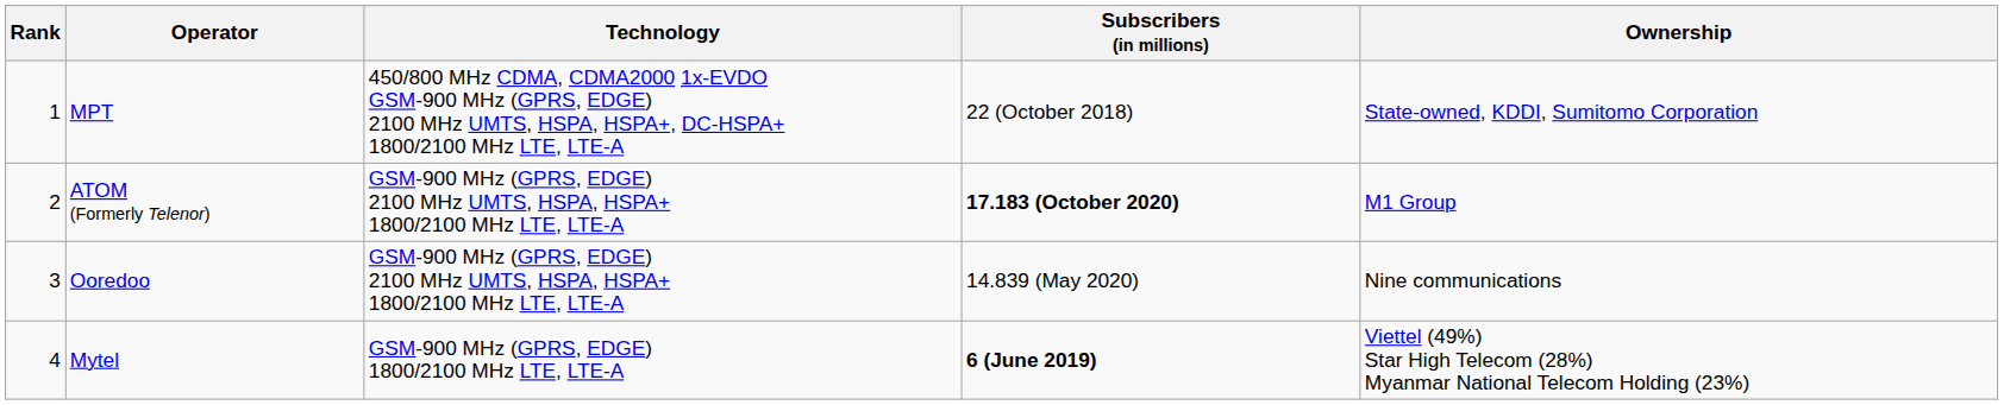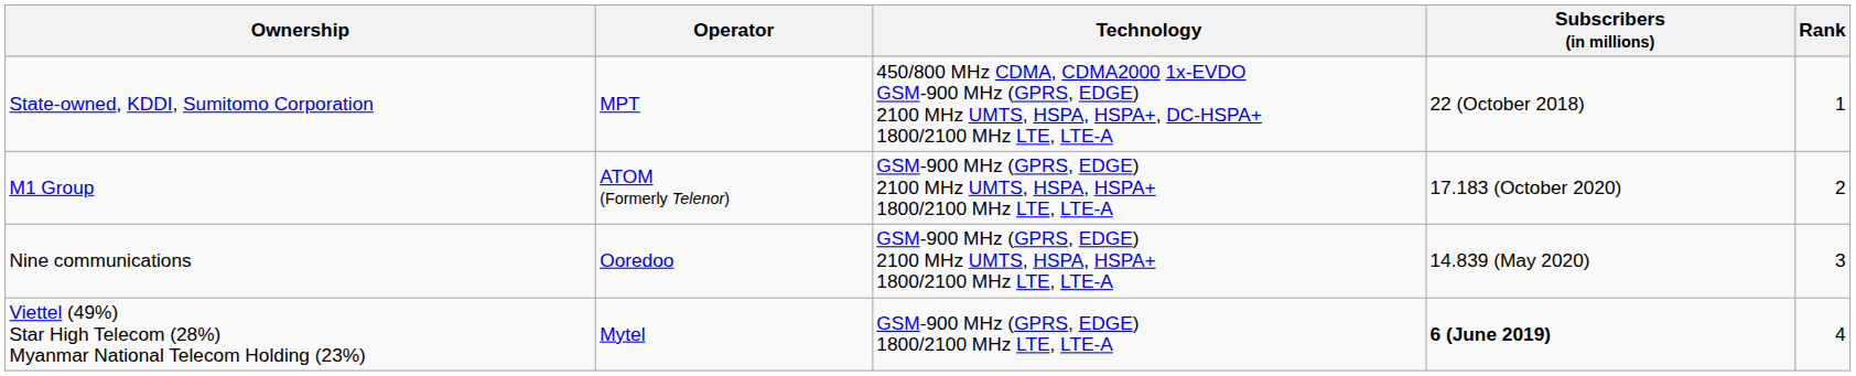columns swapped: Rank <-> Ownership
ATOM (Formerly Telenor) | Subscribers (in millions): bold -> normal
